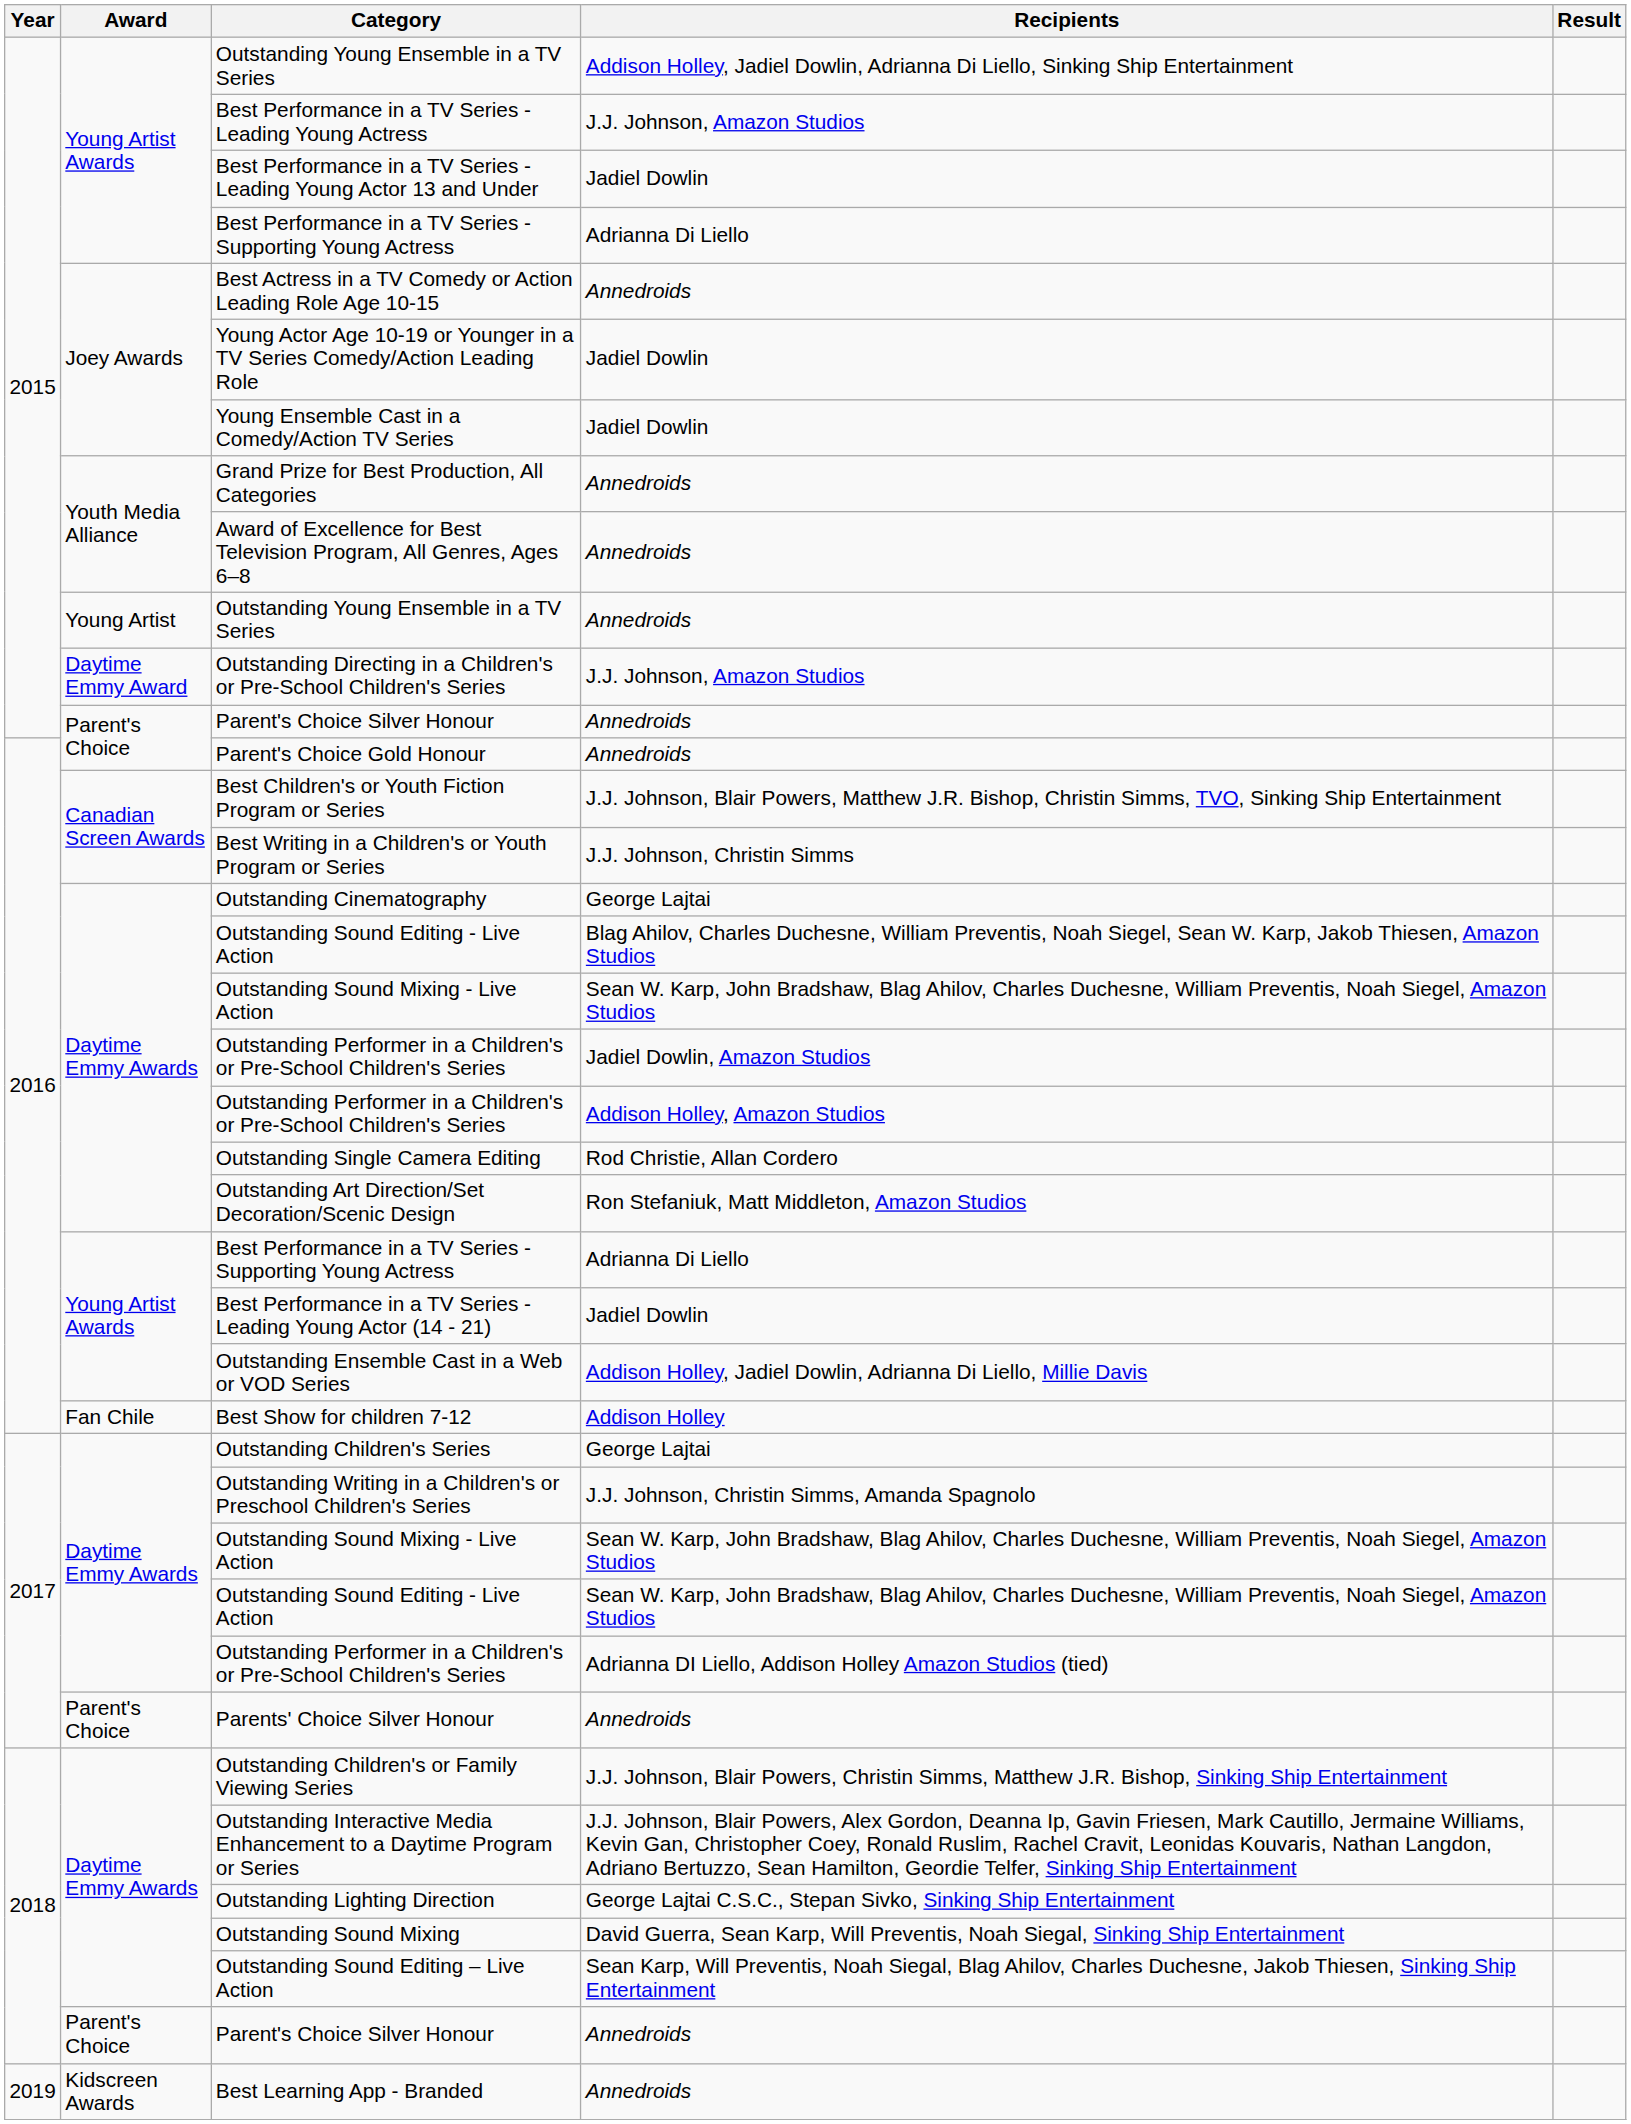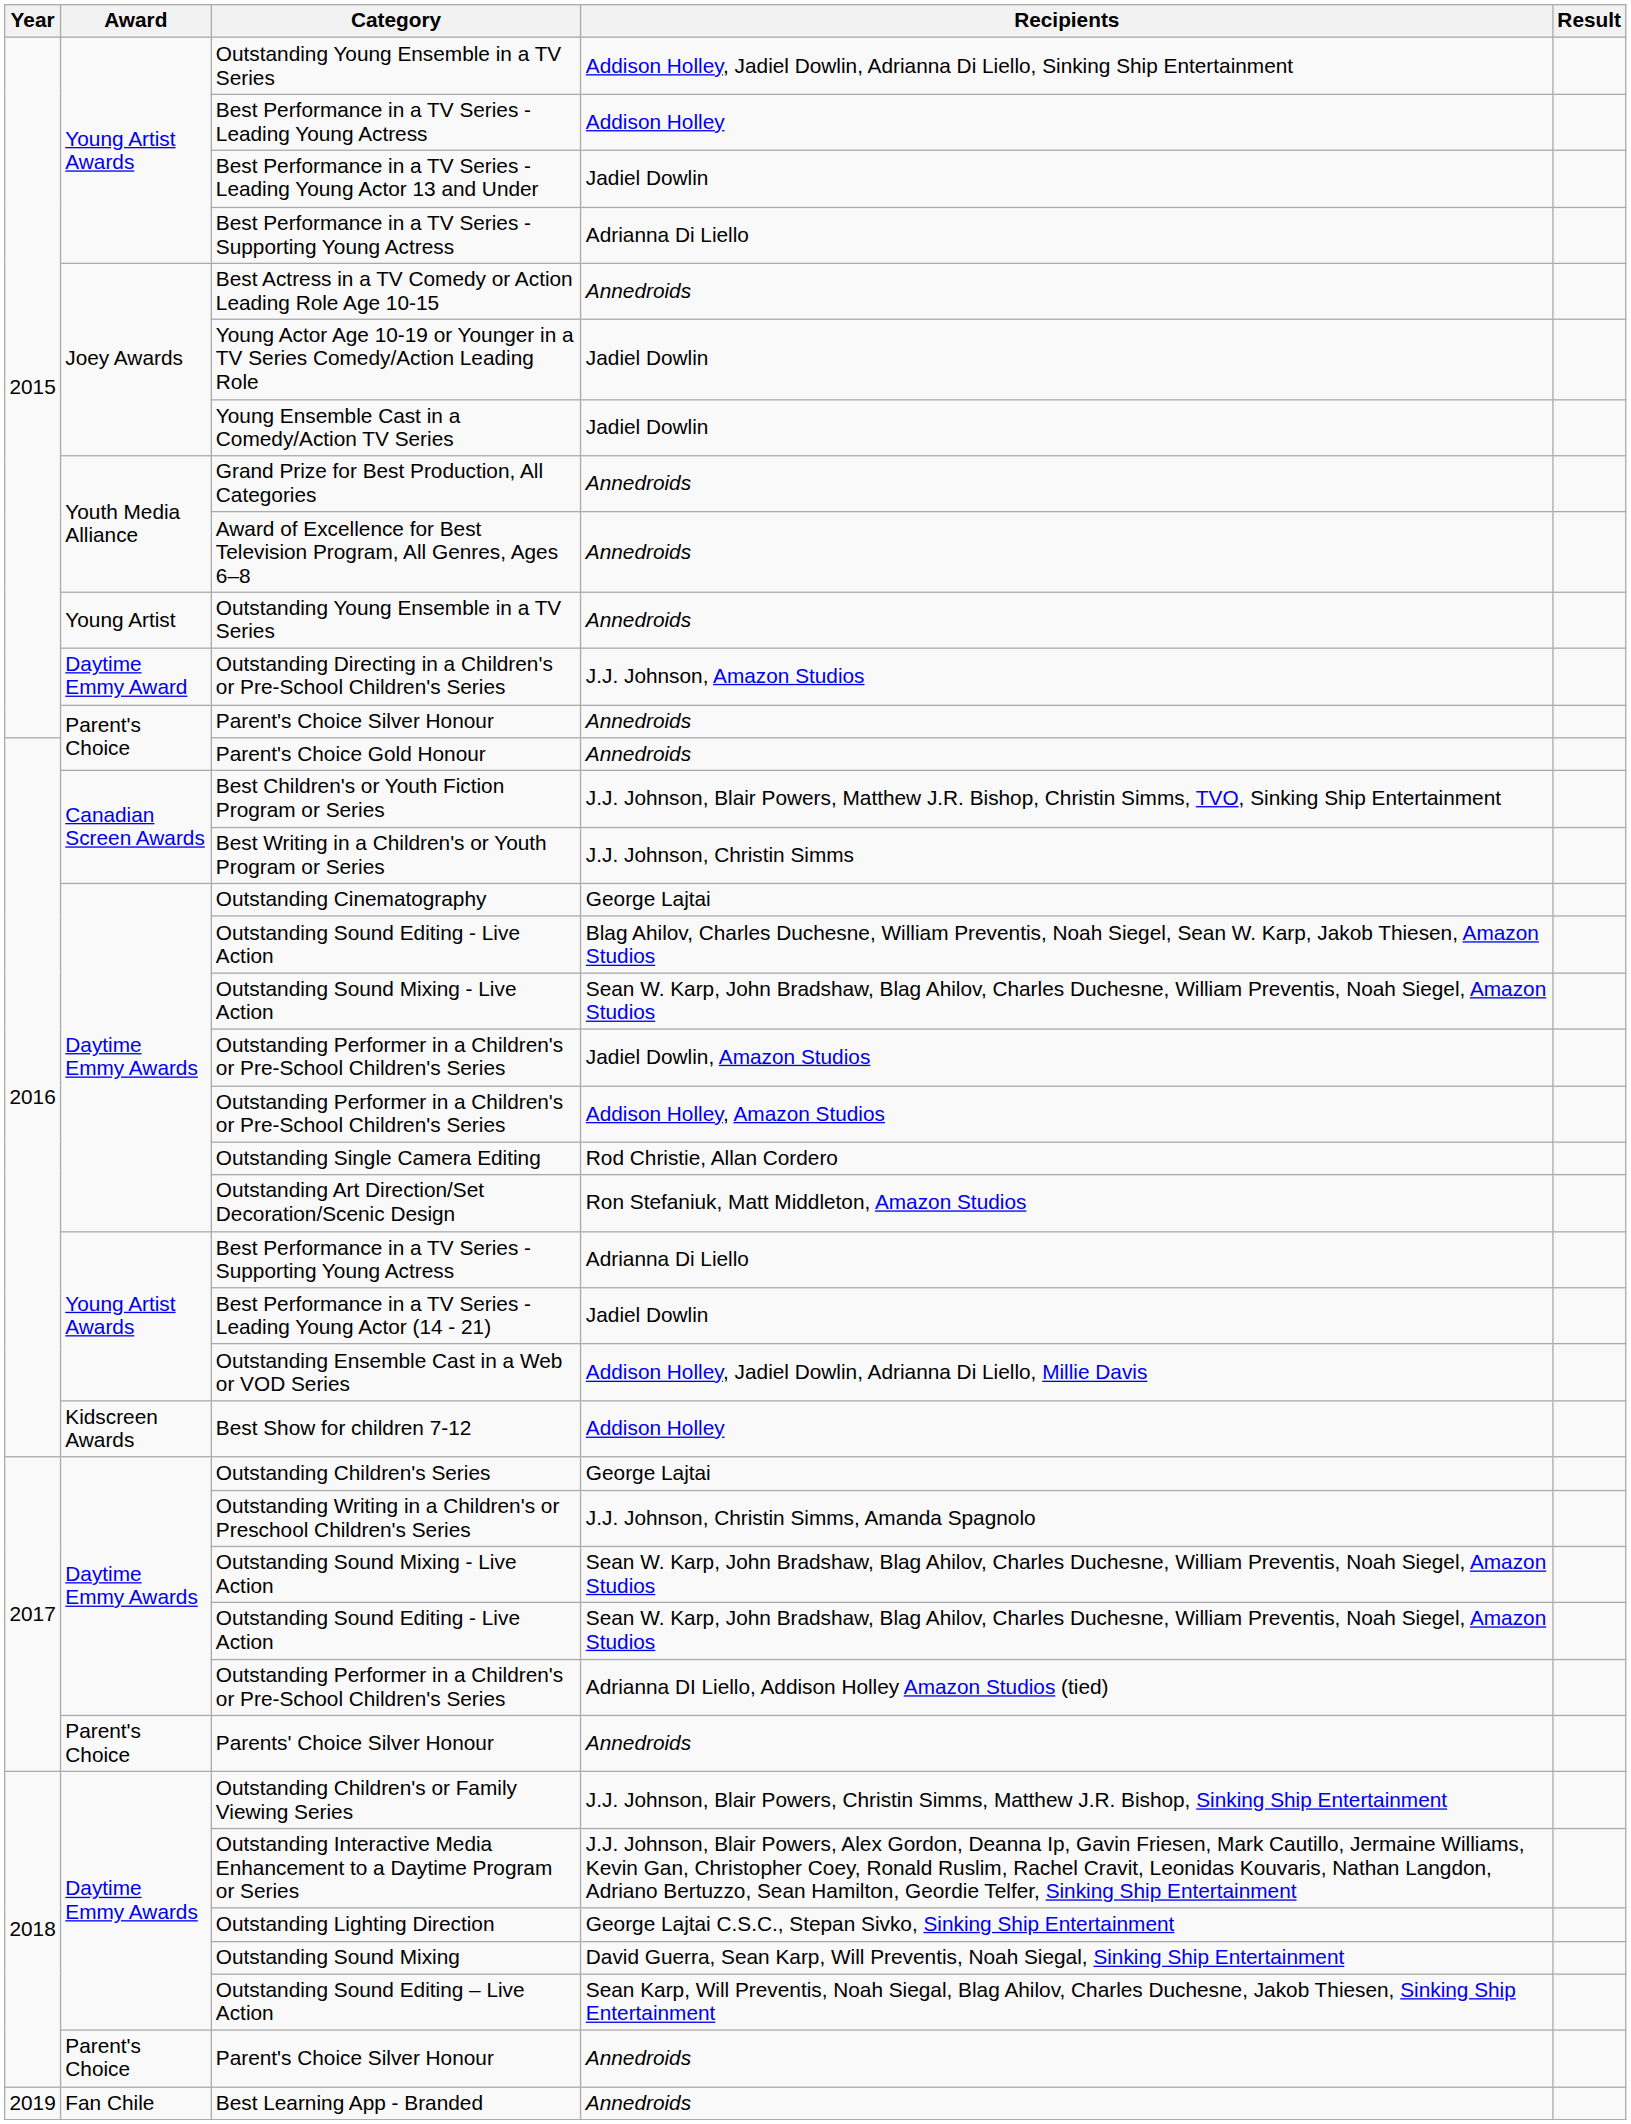Best Performance in a TV Series - Leading Young Actress | Recipients: J.J. Johnson, Amazon Studios -> Addison Holley
Best Show for children 7-12 | Award: Fan Chile -> Kidscreen Awards
Best Learning App - Branded | Award: Kidscreen Awards -> Fan Chile
